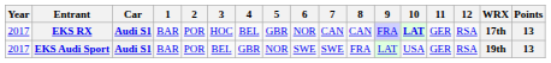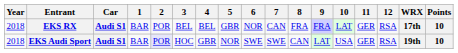EKS RX | Year: 2017 -> 2018
EKS RX | 3: HOC -> BEL
EKS RX | 8: CAN -> FRA
EKS RX | 10: bold -> normal
EKS RX | Points: 13 -> 10
EKS Audi Sport | Year: 2017 -> 2018
EKS Audi Sport | 2: no background -> lavender background
EKS Audi Sport | 3: BEL -> HOC
EKS Audi Sport | 8: FRA -> CAN
EKS Audi Sport | Points: 13 -> 10
